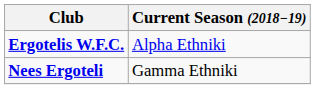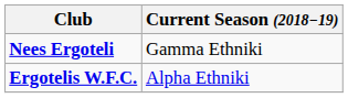rows swapped: Ergotelis W.F.C. <-> Nees Ergoteli
